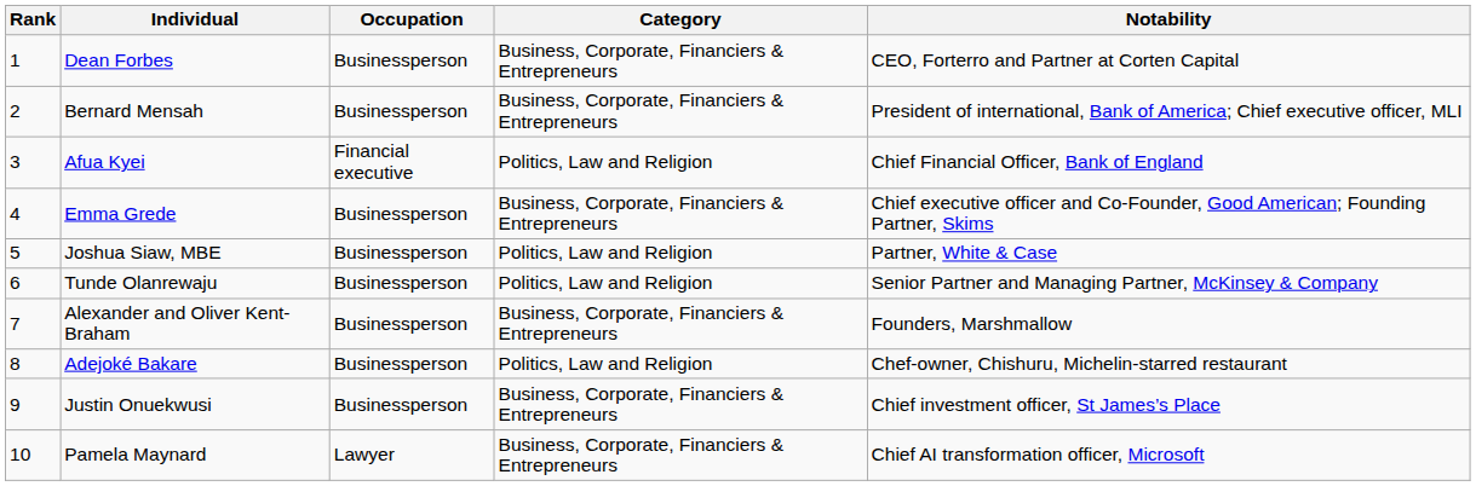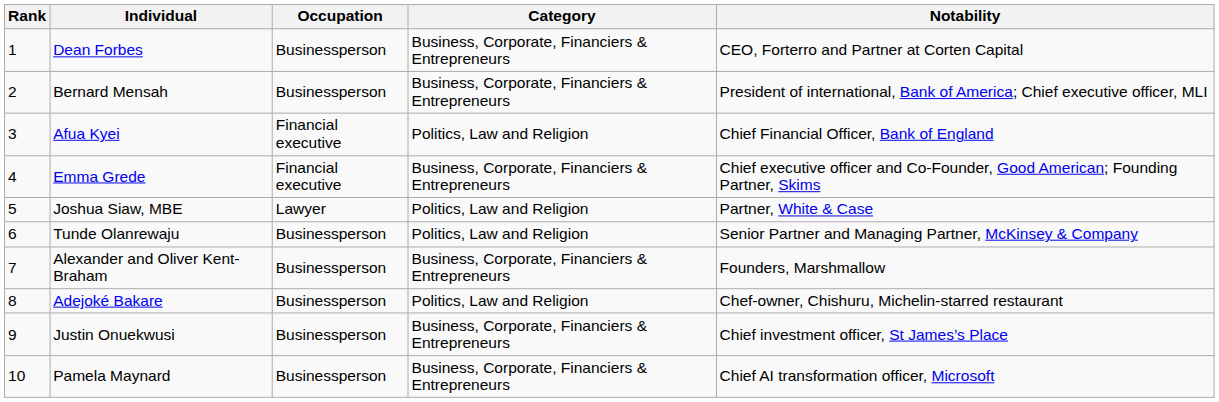Emma Grede | Occupation: Businessperson -> Financial executive
Joshua Siaw, MBE | Occupation: Businessperson -> Lawyer
Pamela Maynard | Occupation: Lawyer -> Businessperson
